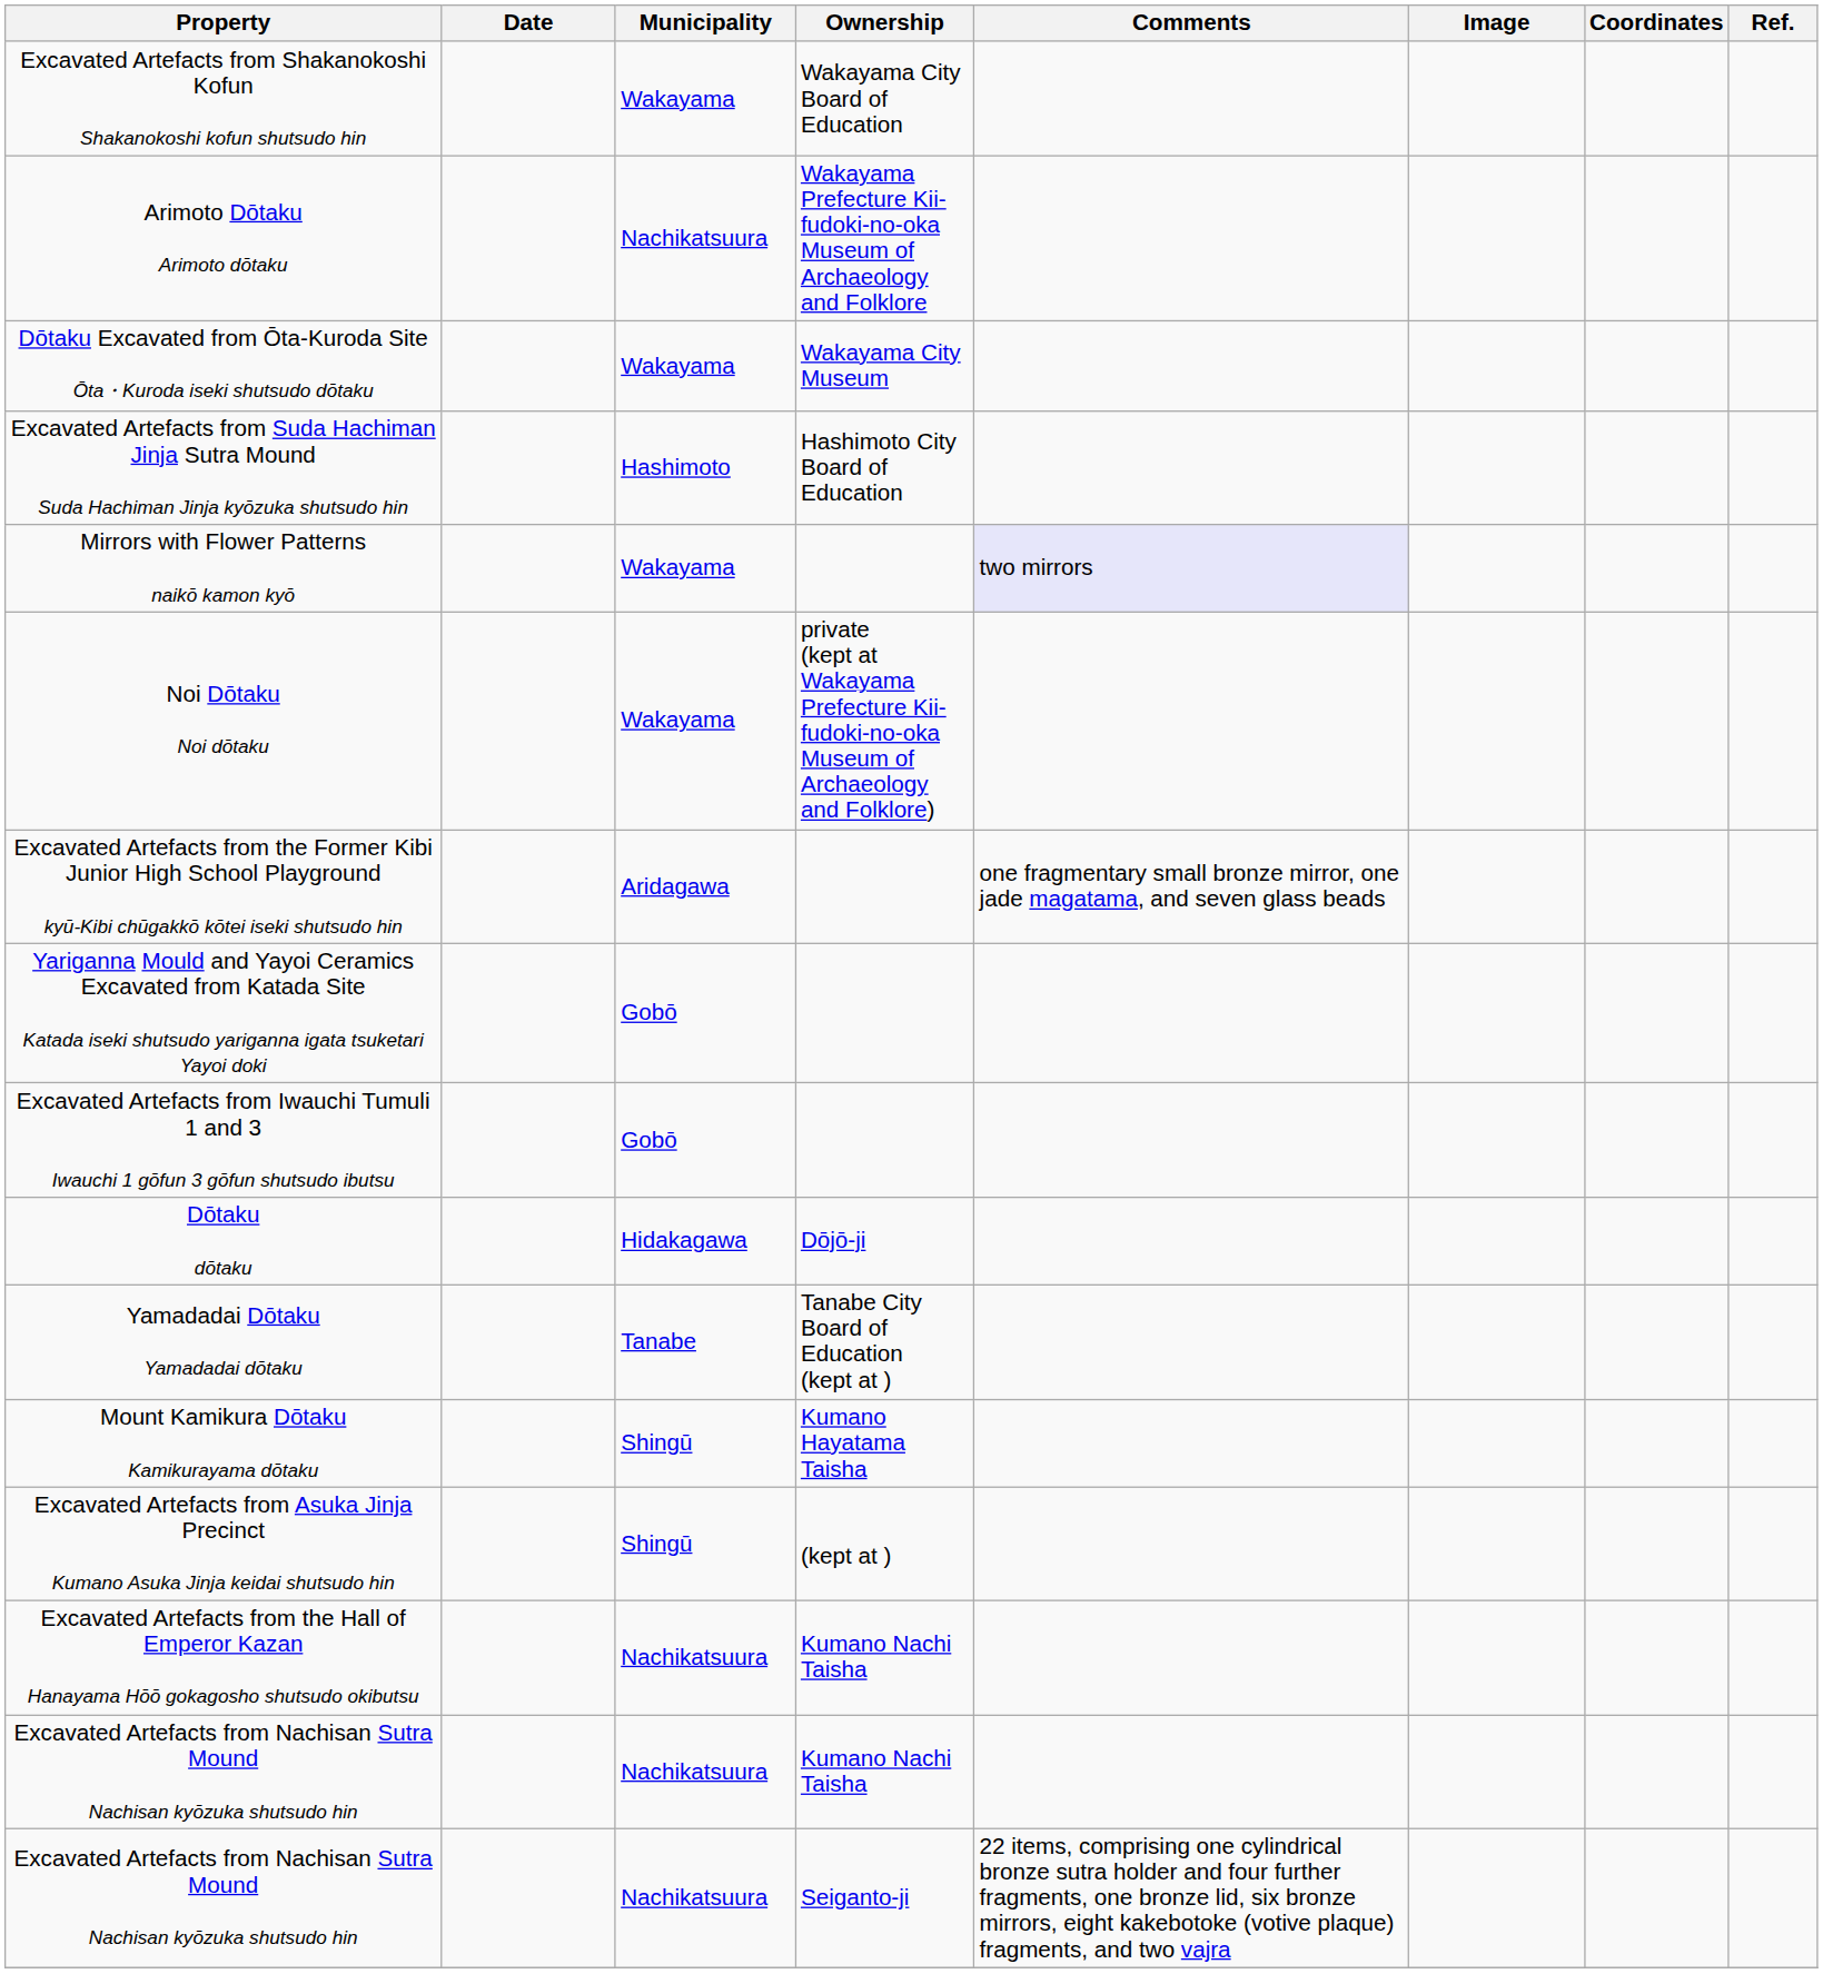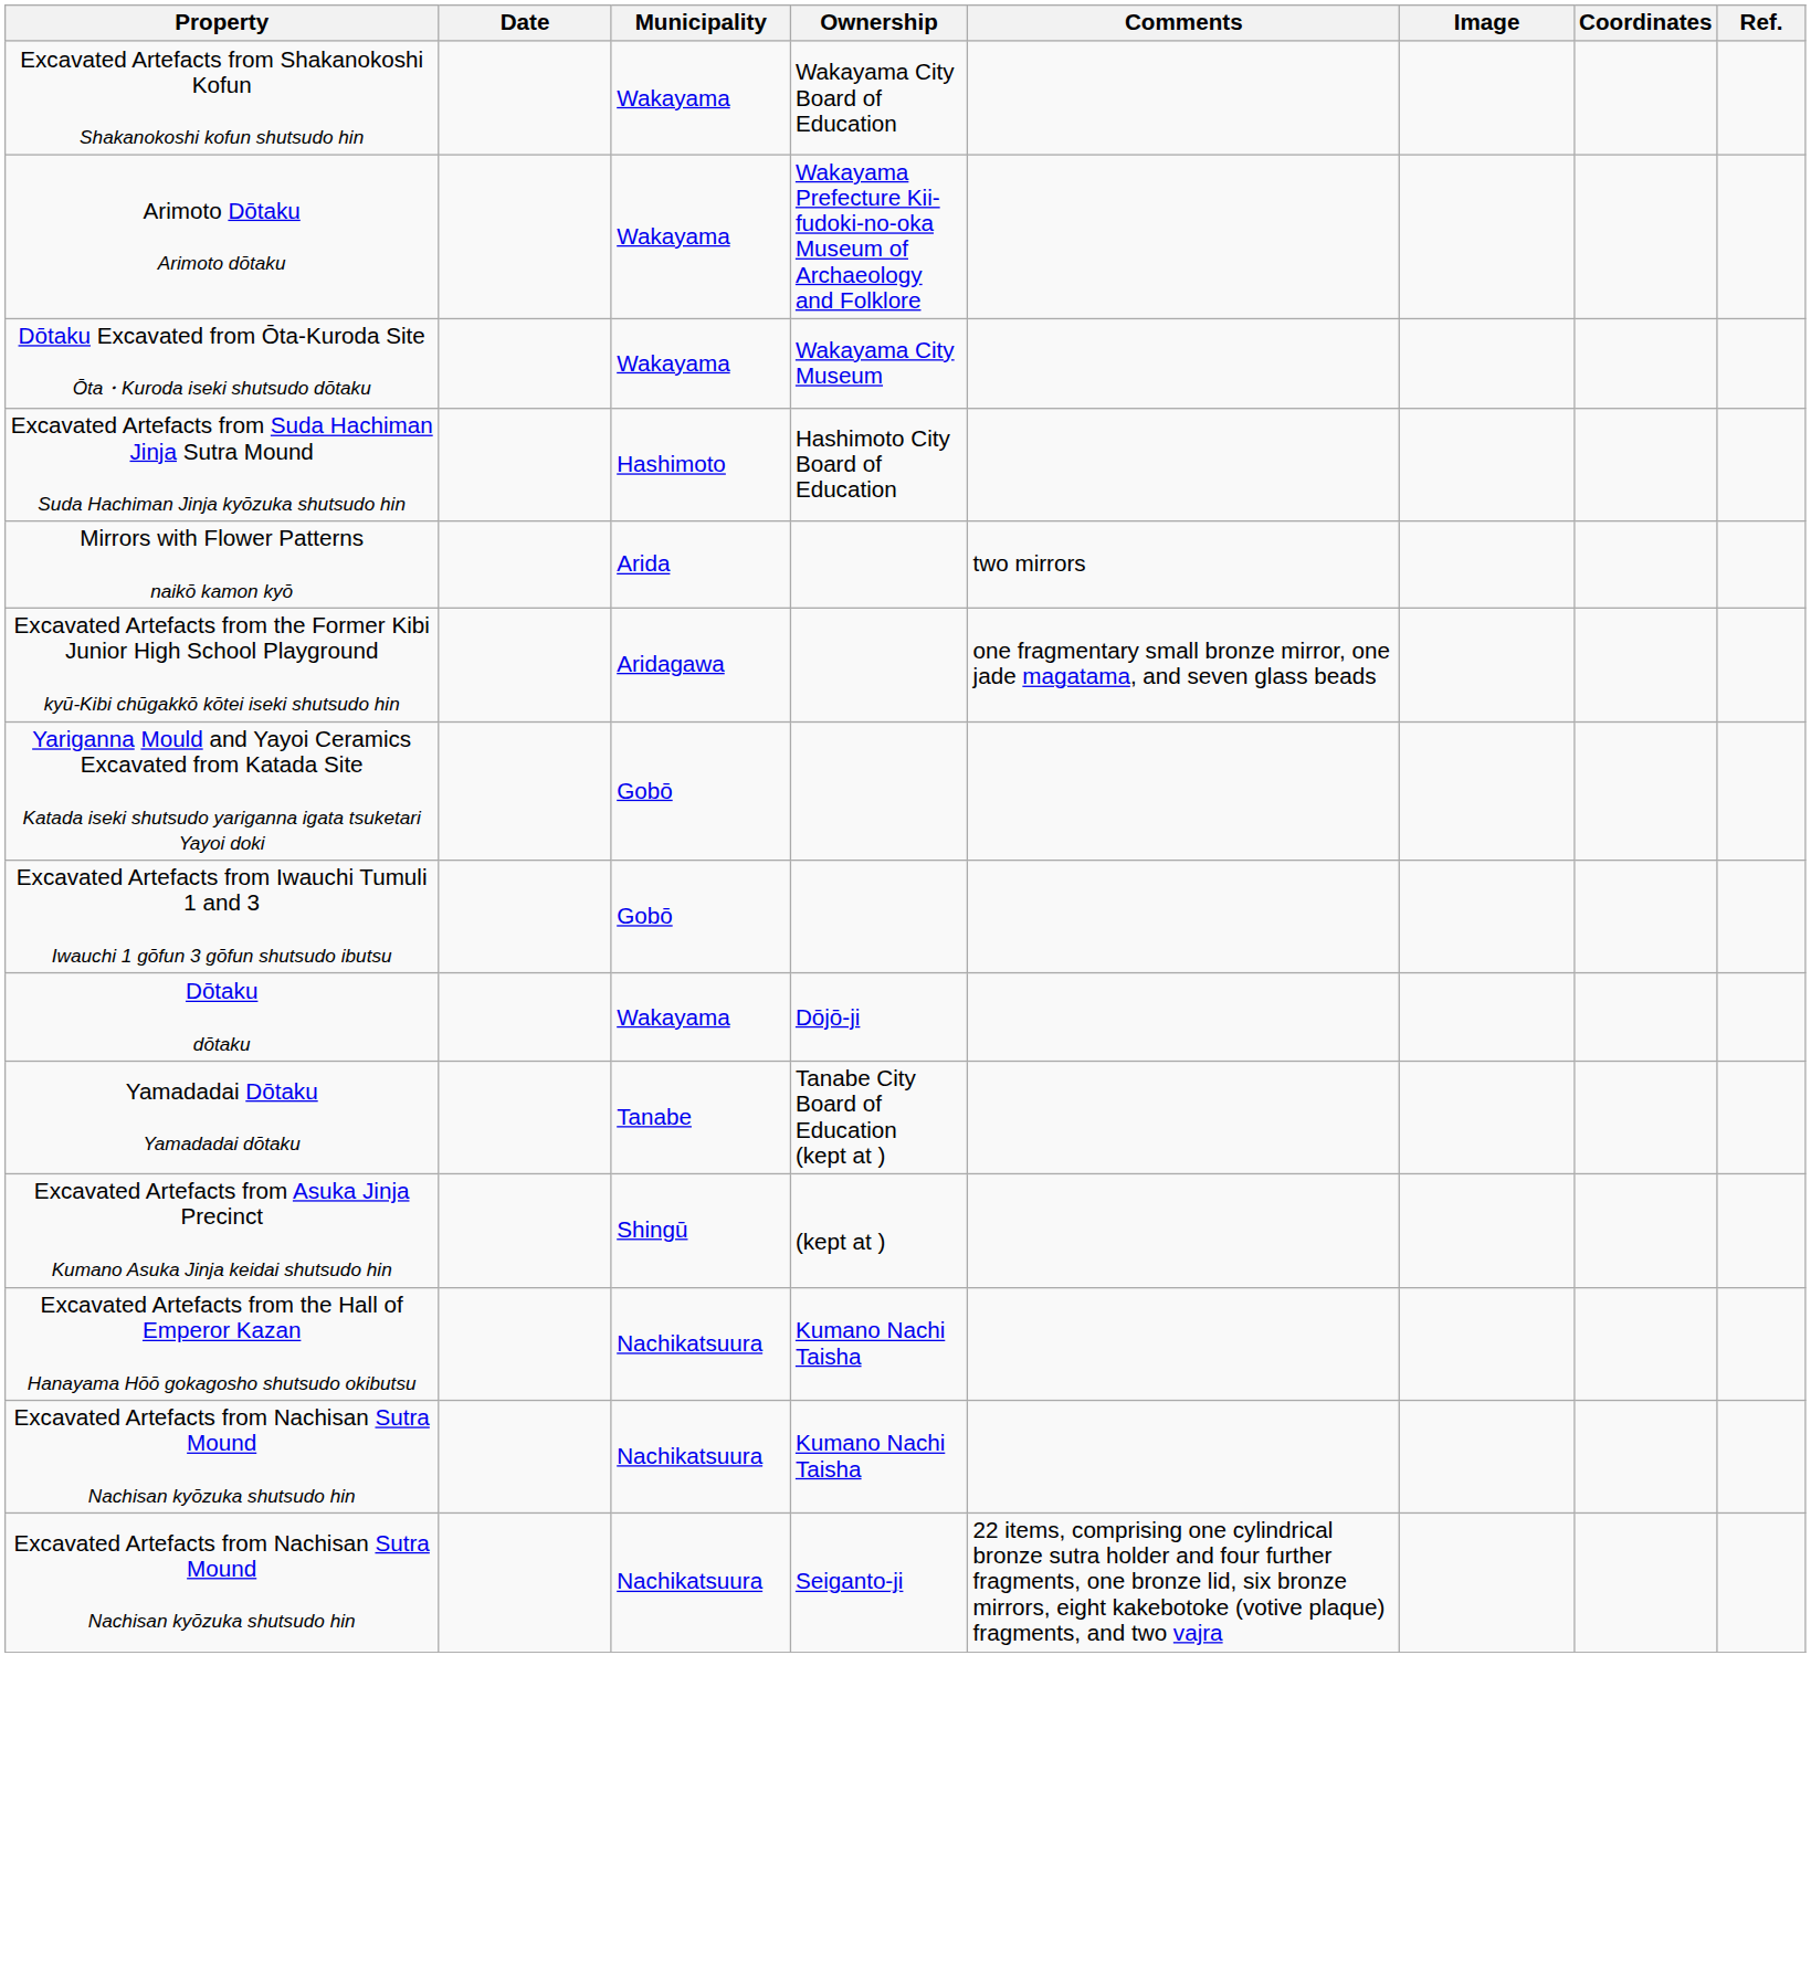Arimoto Dōtaku Arimoto dōtaku | Municipality: Nachikatsuura -> Wakayama
Mirrors with Flower Patterns naikō kamon kyō | Municipality: Wakayama -> Arida
Mirrors with Flower Patterns naikō kamon kyō | Comments: lavender background -> no background
- row: Noi Dōtaku Noi dōtaku | Wakayama | private (kept at Wakayama Prefecture Kii-fudoki-no-oka Museum of Archaeology and Folklore)
Dōtaku dōtaku | Municipality: Hidakagawa -> Wakayama
- row: Mount Kamikura Dōtaku Kamikurayama dōtaku | Shingū | Kumano Hayatama Taisha
